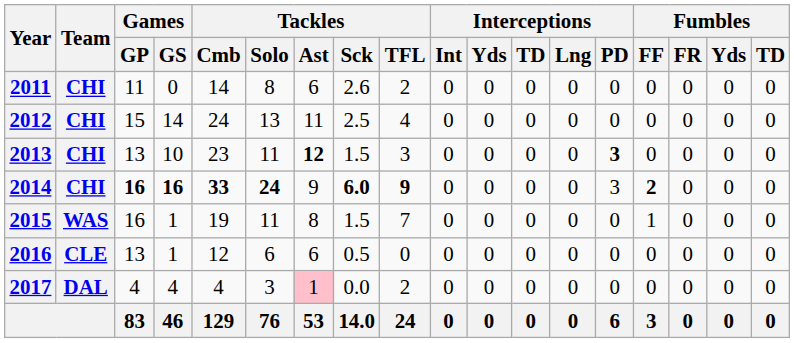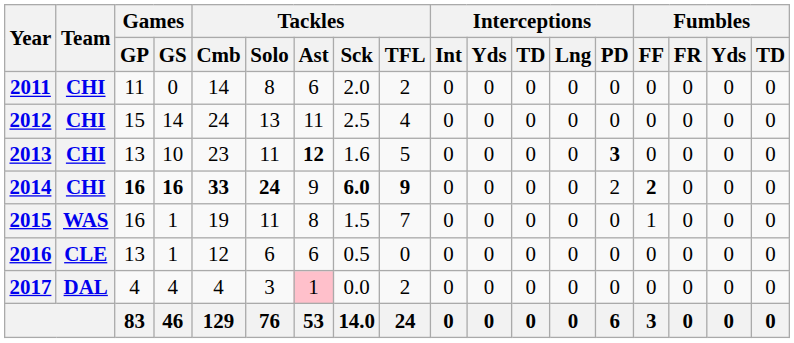2011 | Tackles / Sck: 2.6 -> 2.0
2013 | Tackles / Sck: 1.5 -> 1.6
2013 | Tackles / TFL: 3 -> 5
2014 | Interceptions / PD: 3 -> 2
